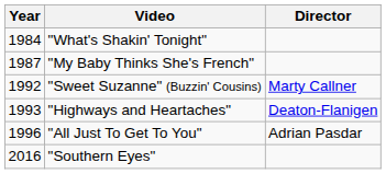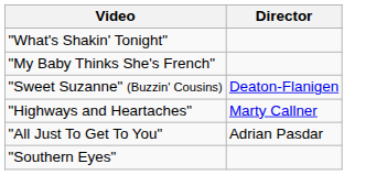- column: Year | 1984 | 1987 | 1992 | 1993 | 1996 | 2016
"Sweet Suzanne" (Buzzin' Cousins) | Director: Marty Callner -> Deaton-Flanigen
"Highways and Heartaches" | Director: Deaton-Flanigen -> Marty Callner
